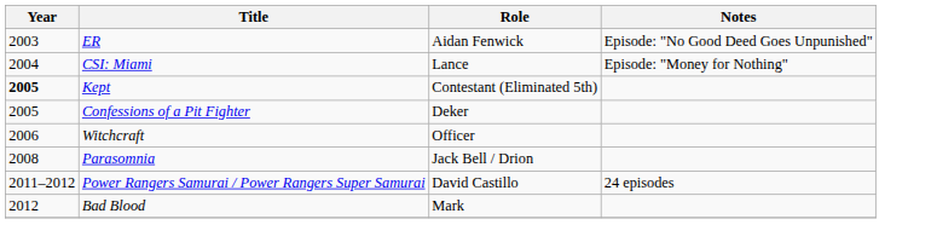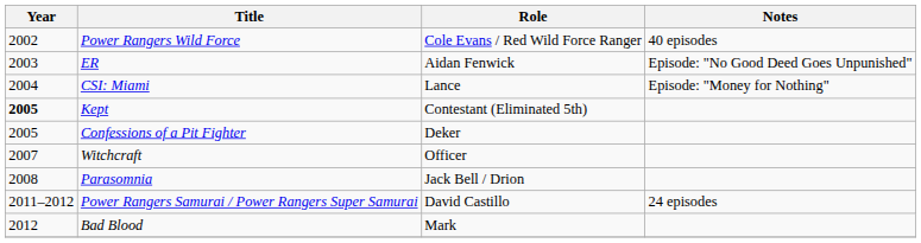+ row: 2002 | Power Rangers Wild Force | Cole Evans / Red Wild Force Ranger | 40 episodes
Witchcraft | Year: 2006 -> 2007
